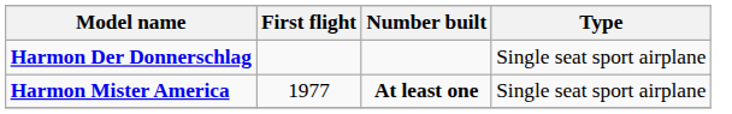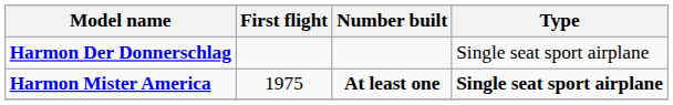Harmon Mister America | First flight: 1977 -> 1975
Harmon Mister America | Type: normal -> bold
